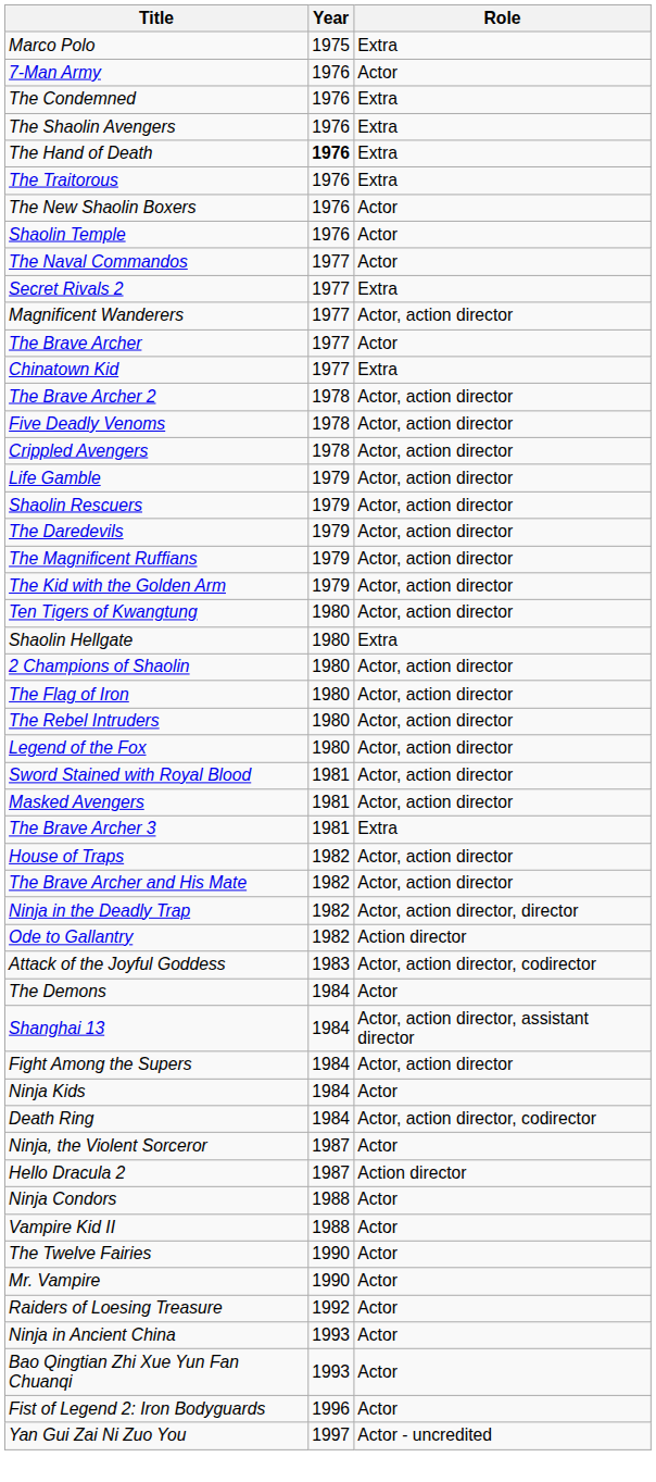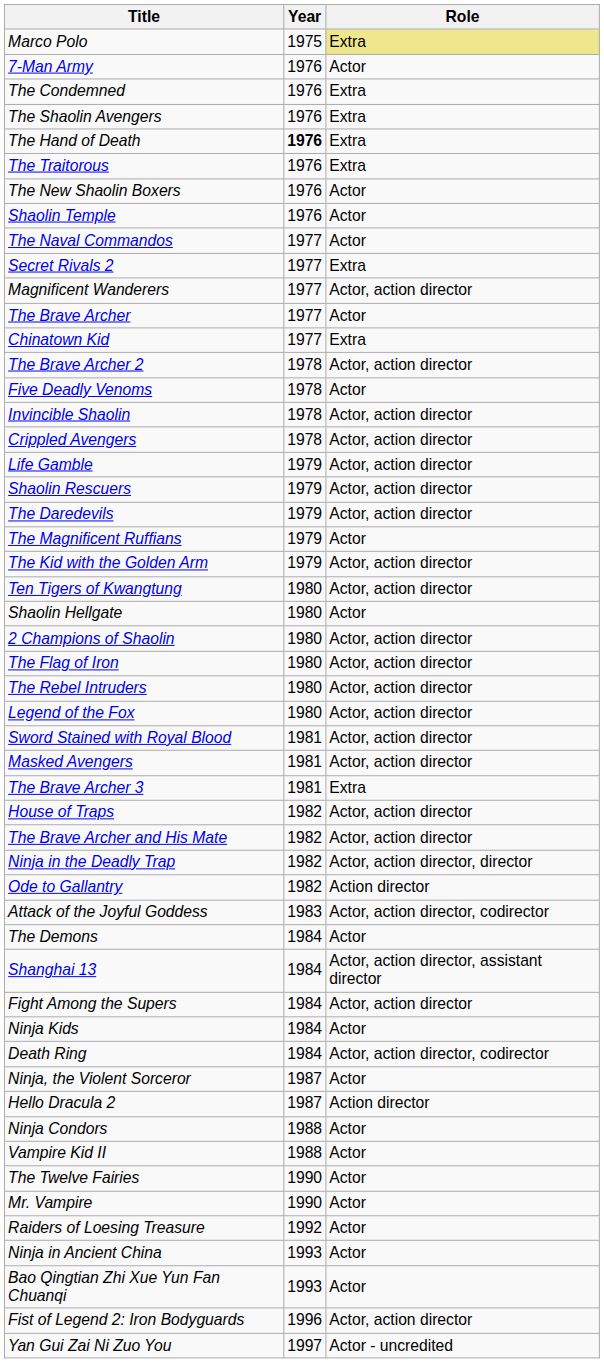Marco Polo | Role: no background -> khaki background
Five Deadly Venoms | Role: Actor, action director -> Actor
+ row: Invincible Shaolin | 1978 | Actor, action director
The Magnificent Ruffians | Role: Actor, action director -> Actor
Shaolin Hellgate | Role: Extra -> Actor
Fist of Legend 2: Iron Bodyguards | Role: Actor -> Actor, action director
